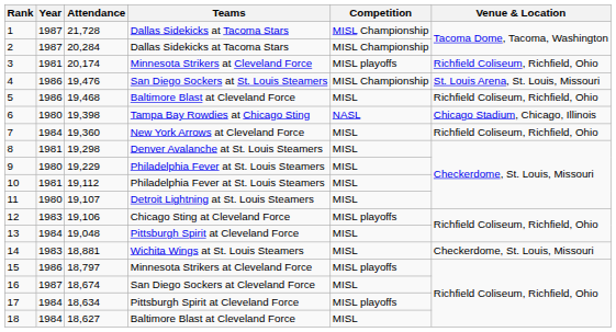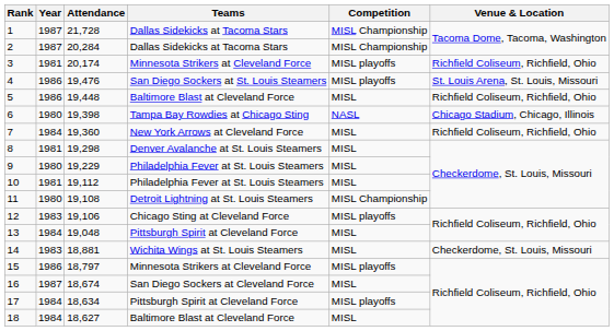4 | Competition: MISL Championship -> MISL playoffs
5 | Attendance: 19,468 -> 19,448
11 | Attendance: 19,107 -> 19,108
11 | Competition: MISL -> MISL Championship
